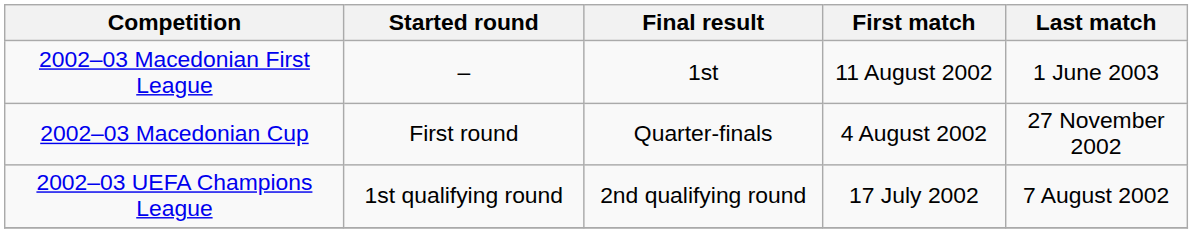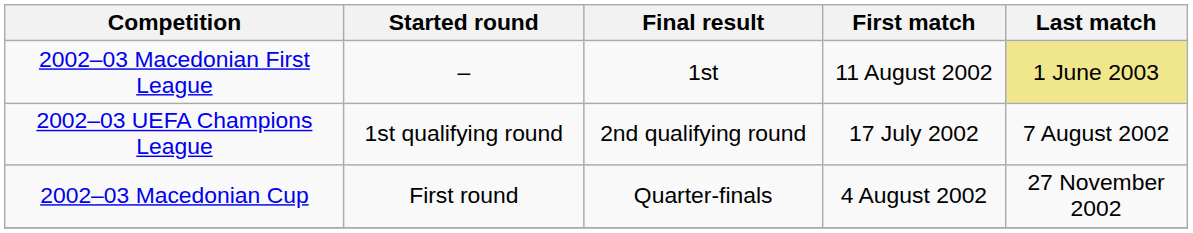2002–03 Macedonian First League | Last match: no background -> khaki background
rows swapped: 2002–03 Macedonian Cup <-> 2002–03 UEFA Champions League
